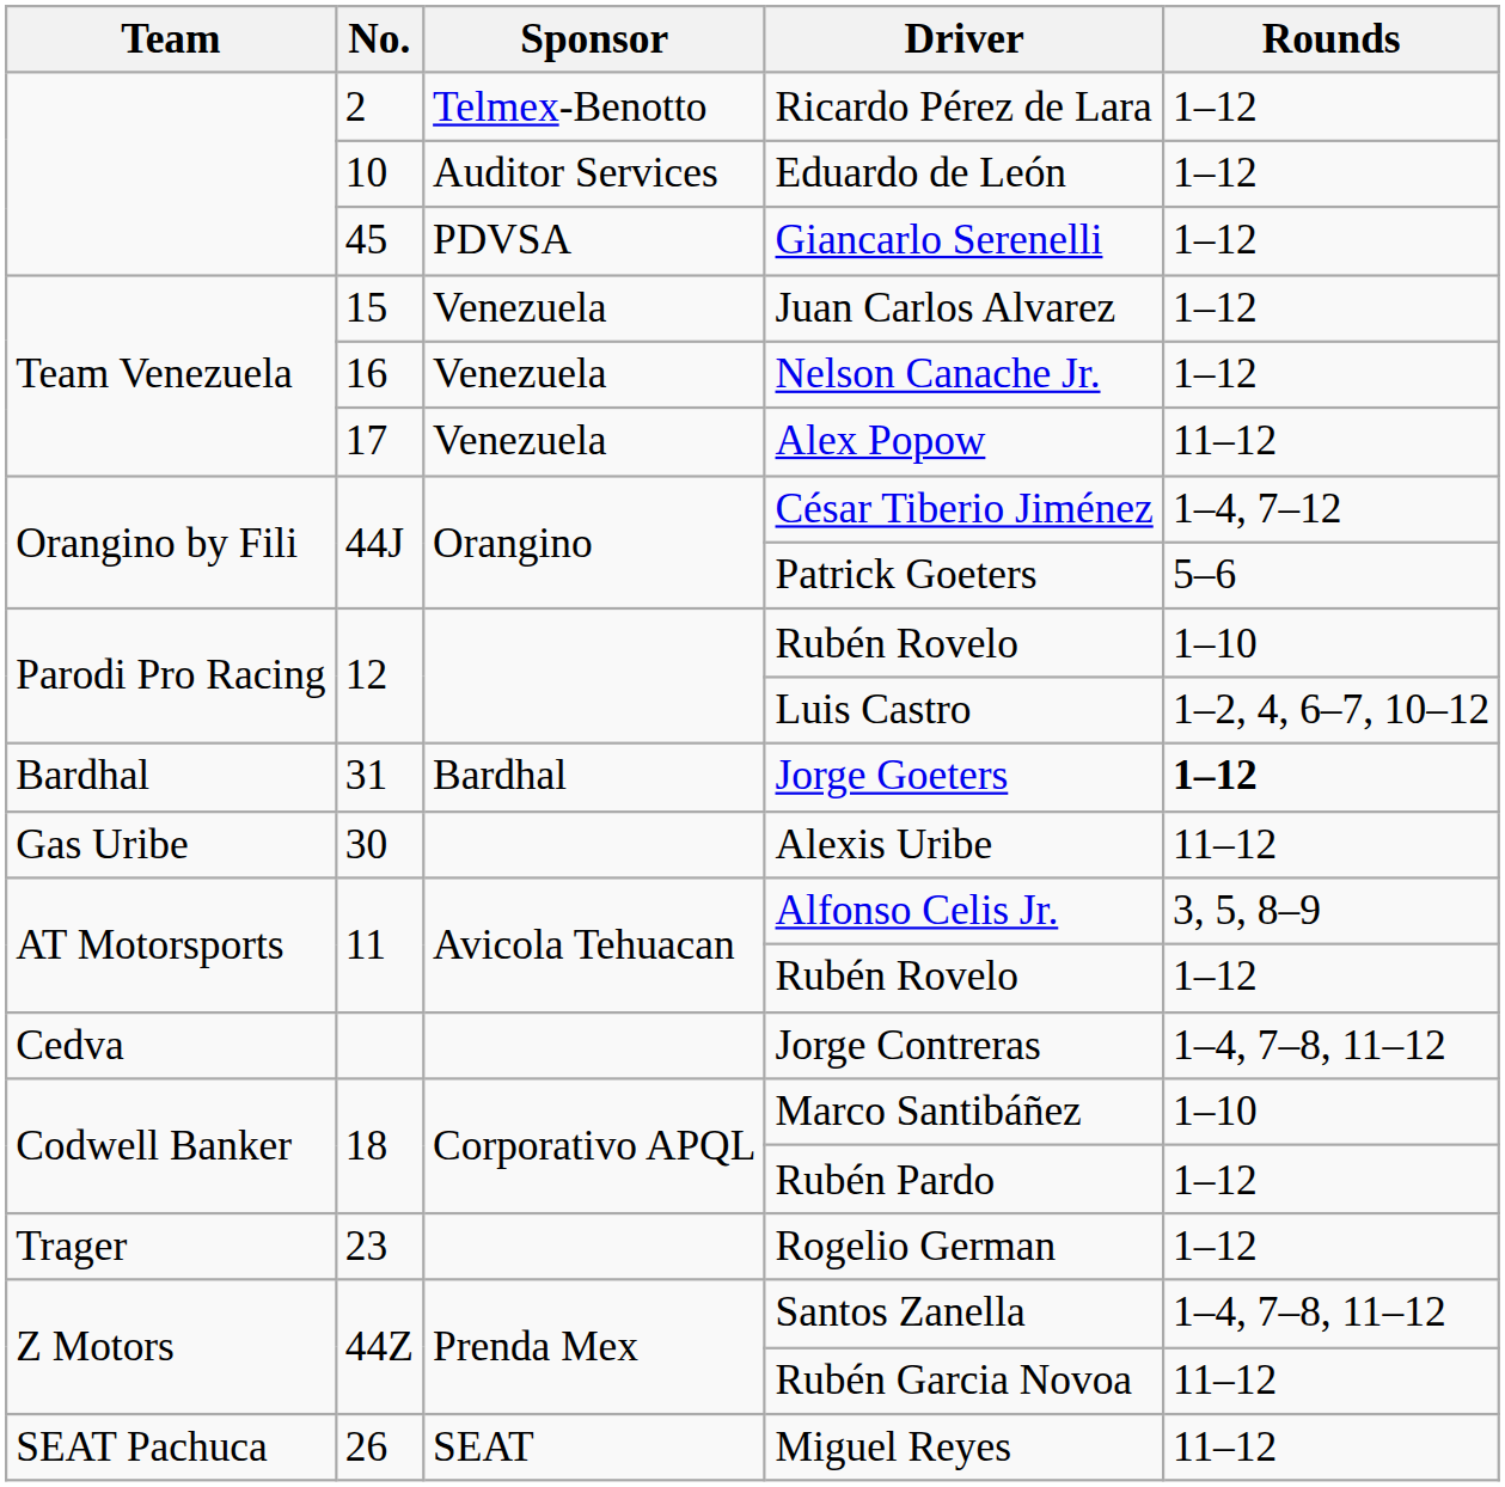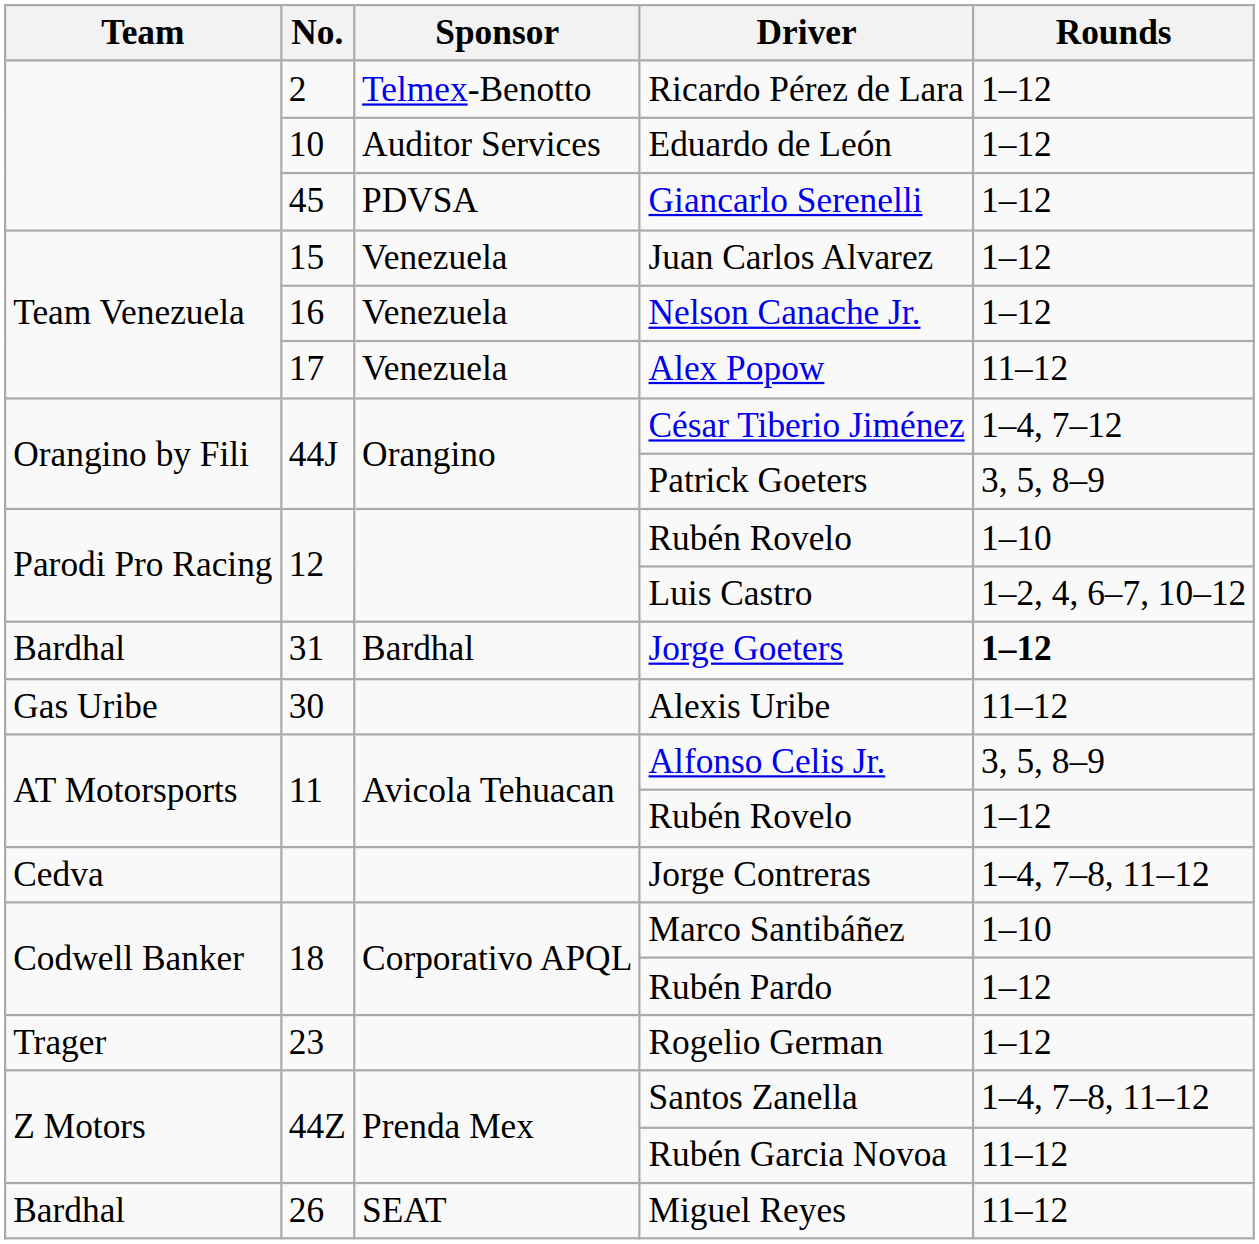Patrick Goeters | Rounds: 5–6 -> 3, 5, 8–9
Miguel Reyes | Team: SEAT Pachuca -> Bardhal
